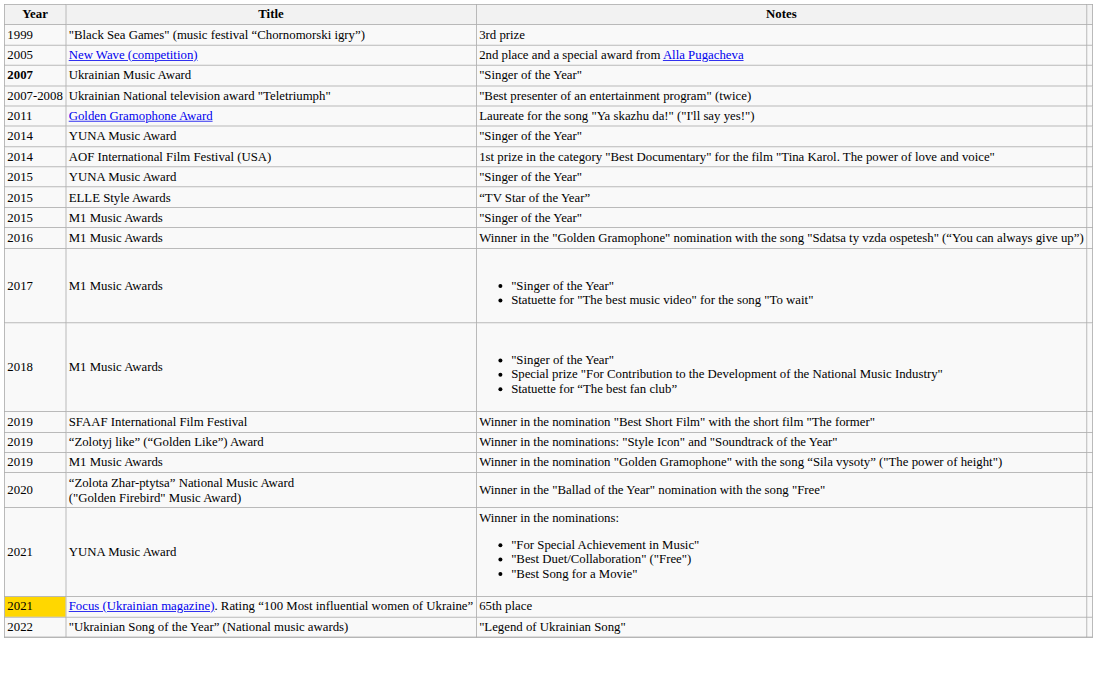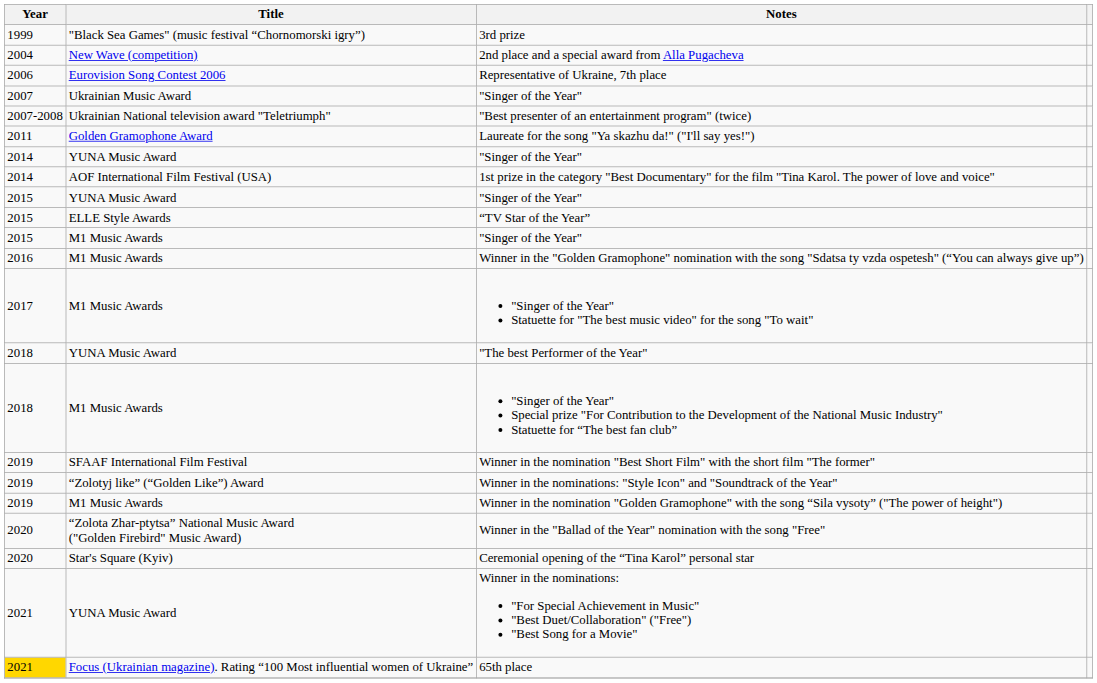2nd place and a special award from Alla Pugacheva | Year: 2005 -> 2004
+ row: 2006 | Eurovision Song Contest 2006 | Representative of Ukraine, 7th place
Ukrainian Music Award / "Singer of the Year" | Year: bold -> normal
+ row: 2018 | YUNA Music Award | "The best Performer of the Year"
+ row: 2020 | Star's Square (Kyiv) | Ceremonial opening of the “Tina Karol” personal star
- row: 2022 | "Ukrainian Song of the Year” (National music awards) | "Legend of Ukrainian Song"
